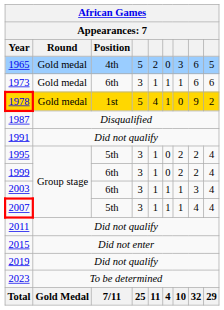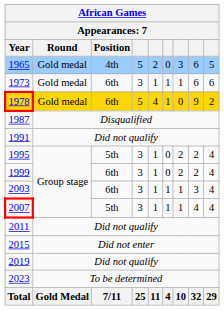1978 | Position: 1st -> 6th
